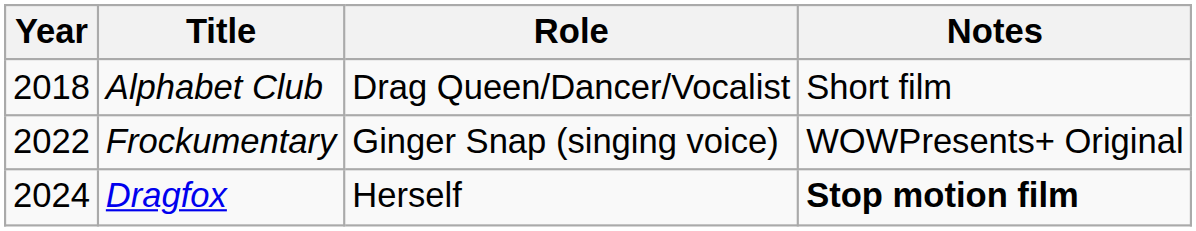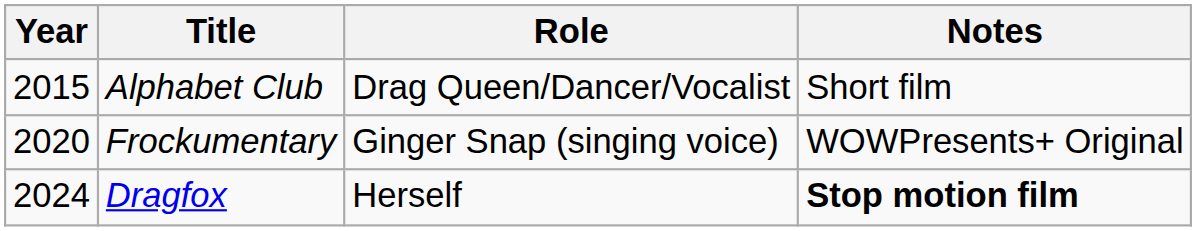Alphabet Club | Year: 2018 -> 2015
Frockumentary | Year: 2022 -> 2020
